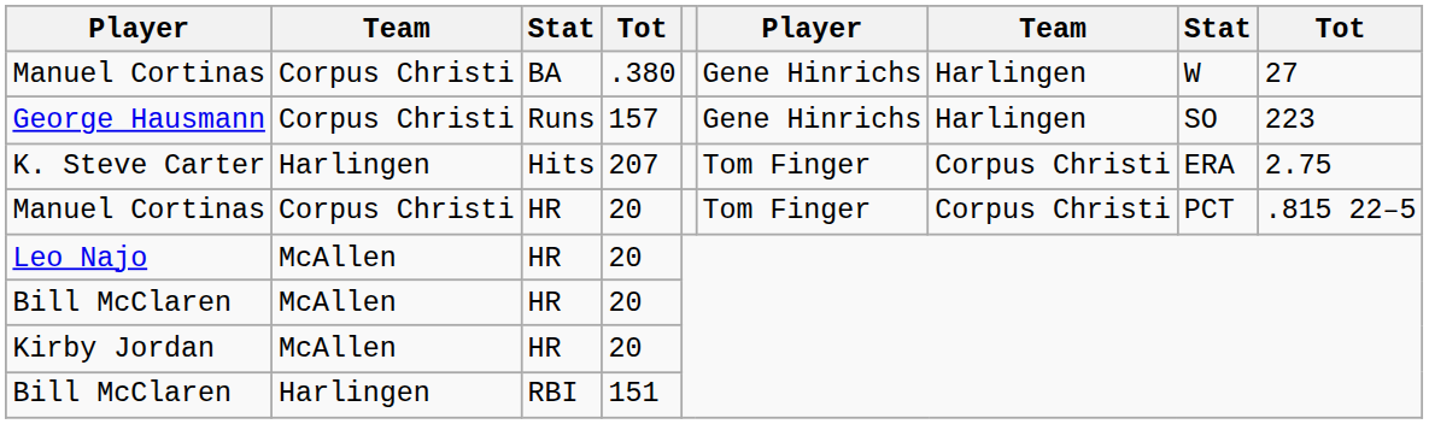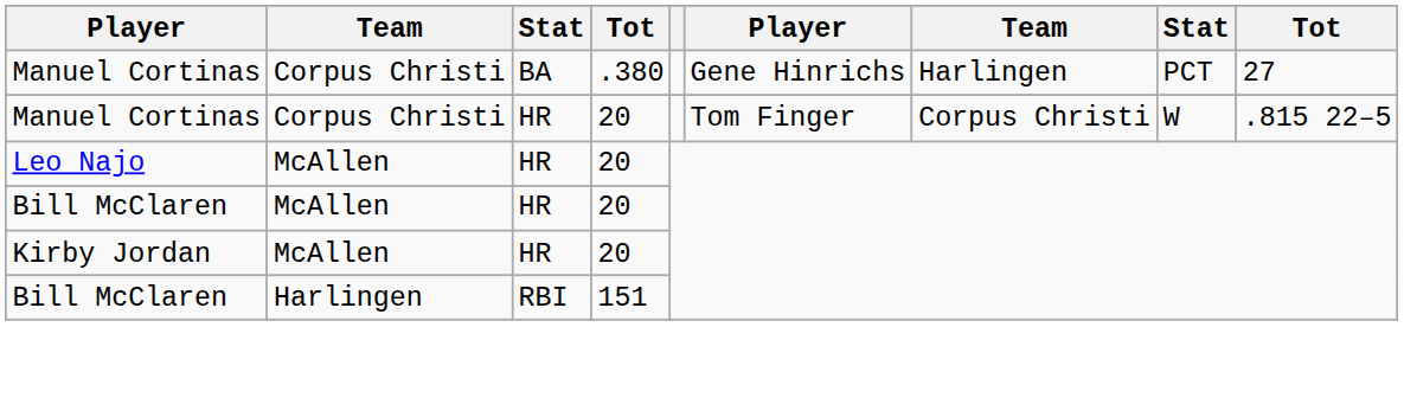Manuel Cortinas / BA | column 8: W -> PCT
- row: George Hausmann | Corpus Christi | Runs | 157 | Gene Hinrichs | Harlingen | SO | 223
- row: K. Steve Carter | Harlingen | Hits | 207 | Tom Finger | Corpus Christi | ERA | 2.75
Manuel Cortinas / HR | column 8: PCT -> W
